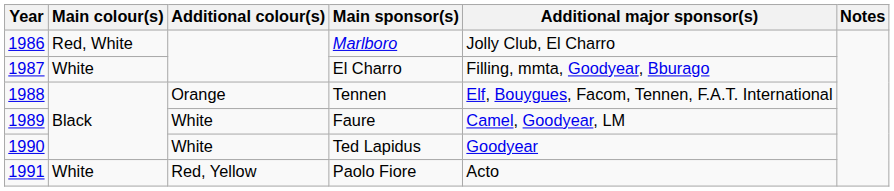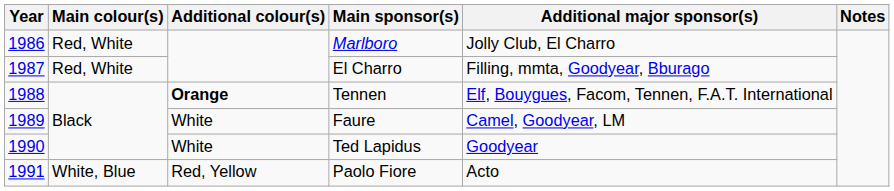El Charro | Main colour(s): White -> Red, White
Tennen | Additional colour(s): normal -> bold
Paolo Fiore | Main colour(s): White -> White, Blue
